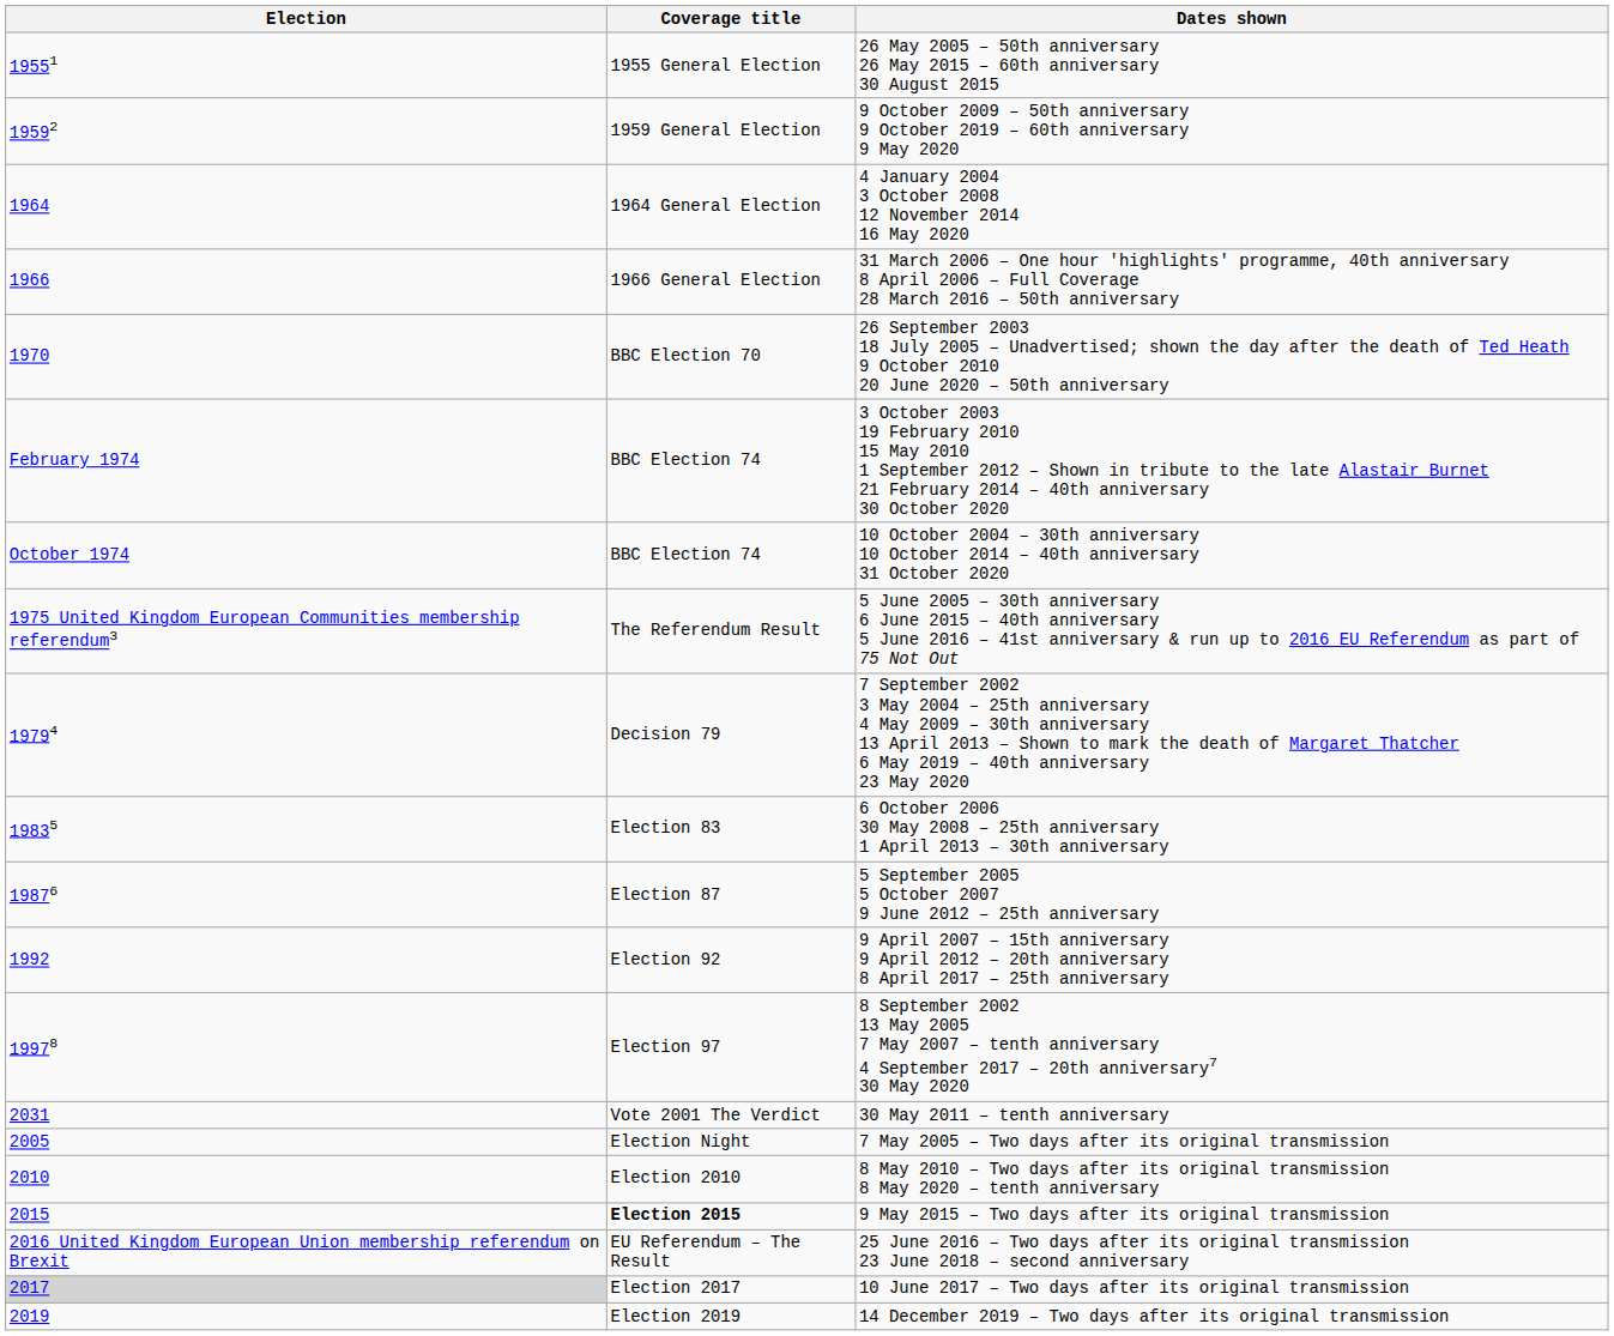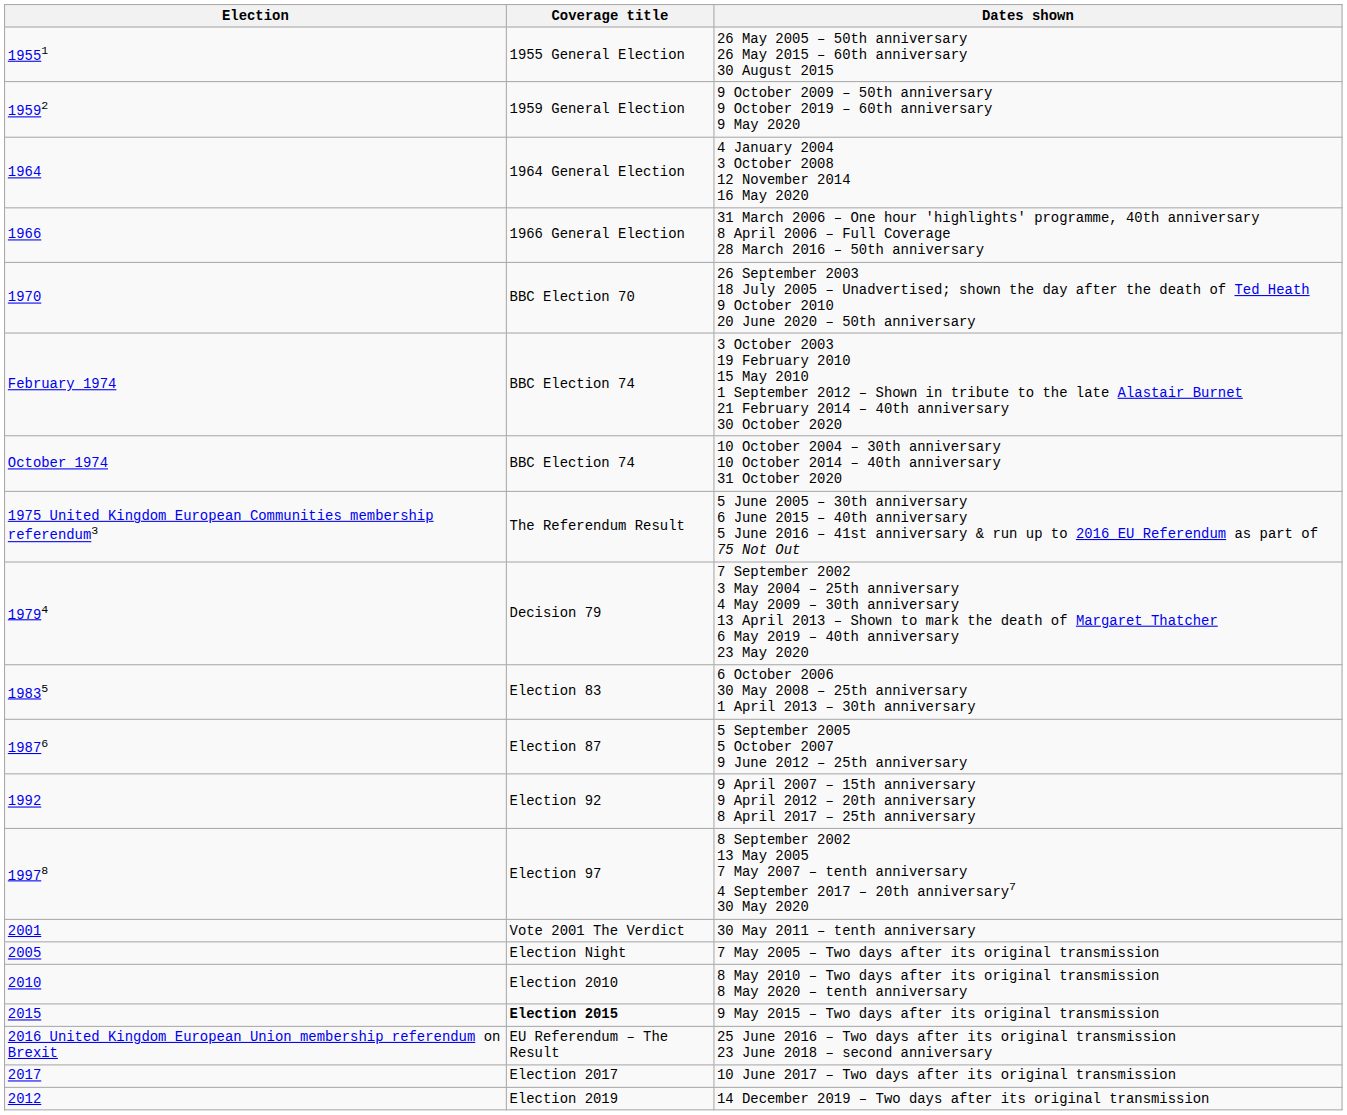30 May 2011 – tenth anniversary | Election: 2031 -> 2001
10 June 2017 – Two days after its original transmission | Election: lightgrey background -> no background
14 December 2019 – Two days after its original transmission | Election: 2019 -> 2012
